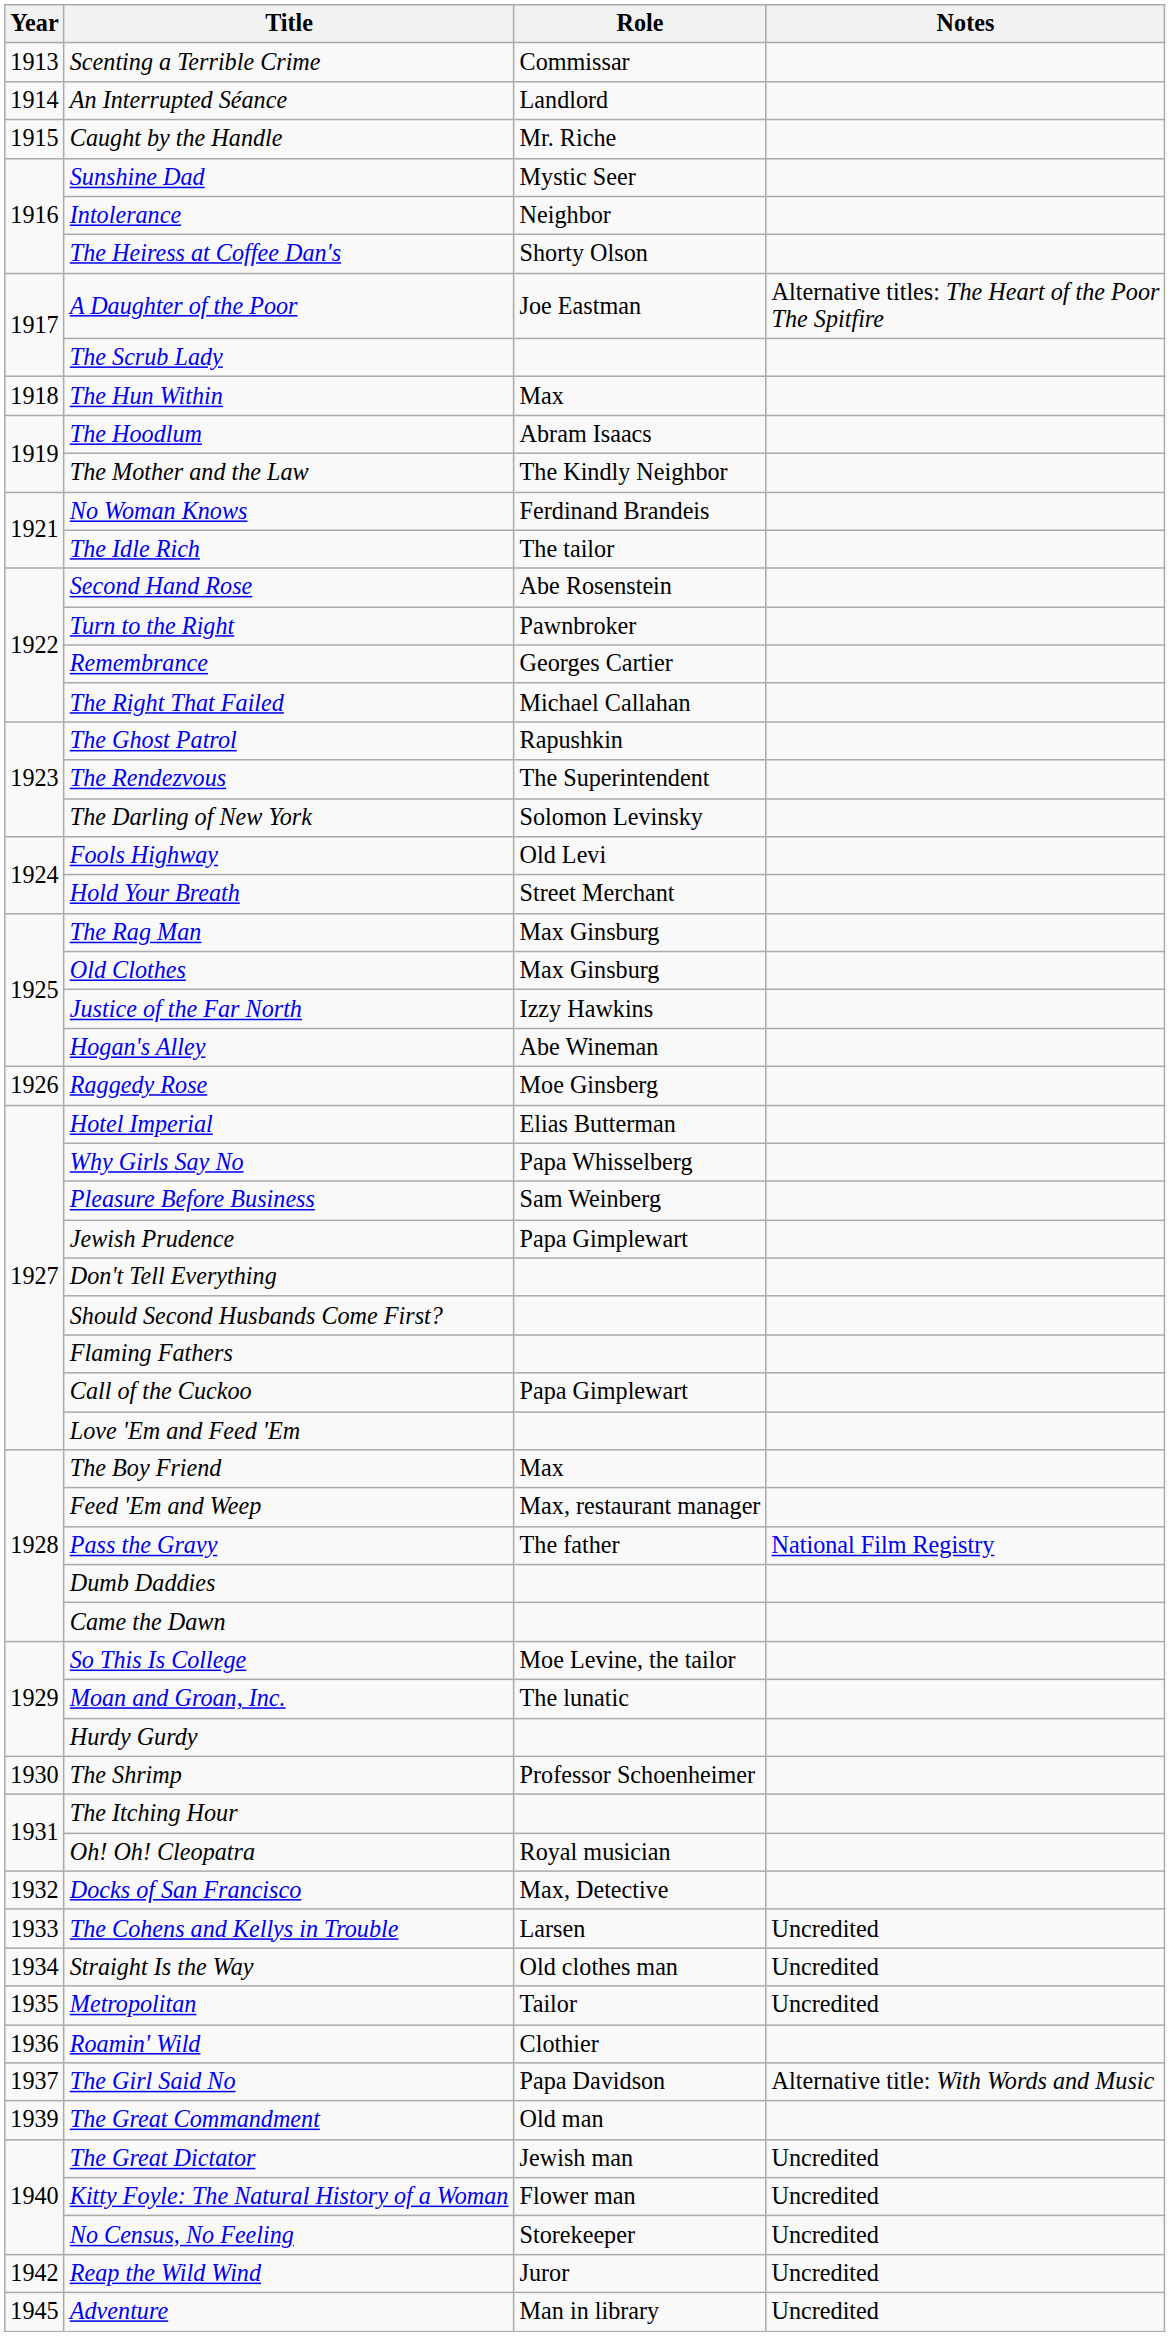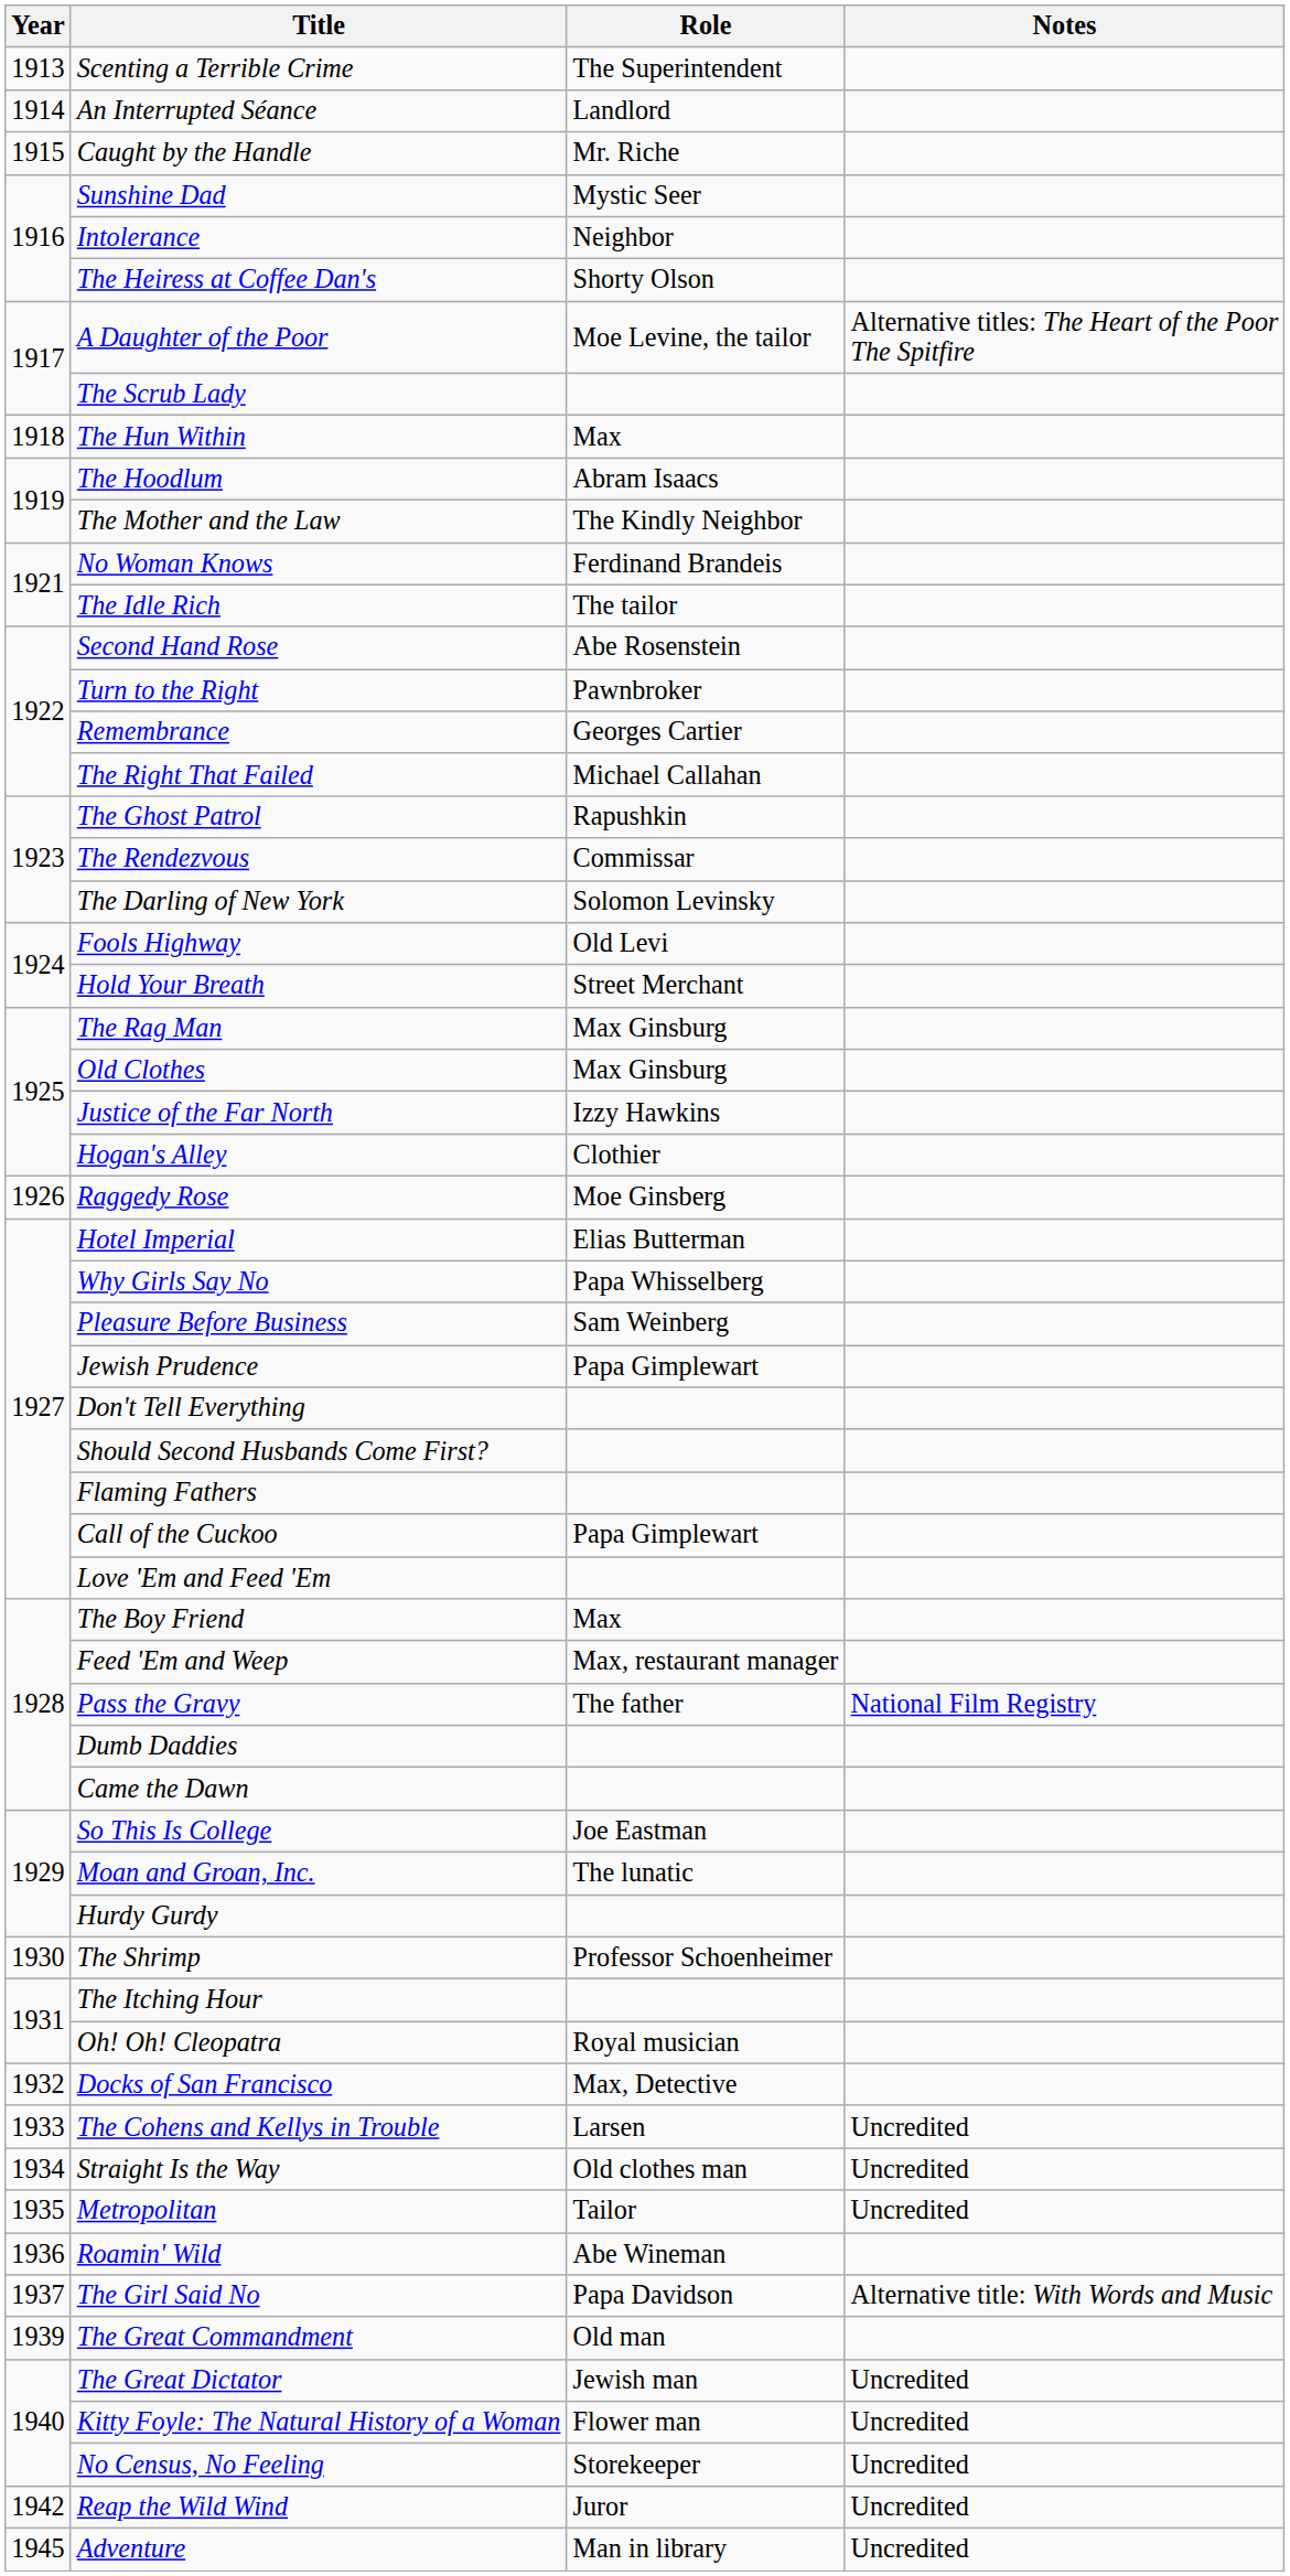Scenting a Terrible Crime | Role: Commissar -> The Superintendent
A Daughter of the Poor | Role: Joe Eastman -> Moe Levine, the tailor
The Rendezvous | Role: The Superintendent -> Commissar
Hogan's Alley | Role: Abe Wineman -> Clothier
So This Is College | Role: Moe Levine, the tailor -> Joe Eastman
Roamin' Wild | Role: Clothier -> Abe Wineman
